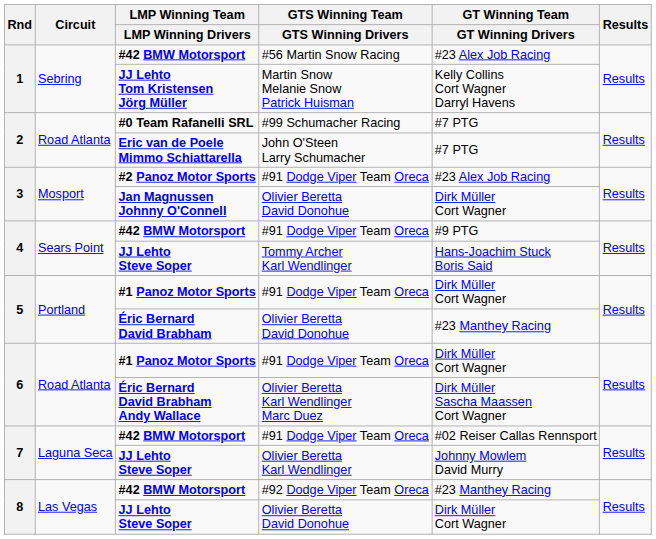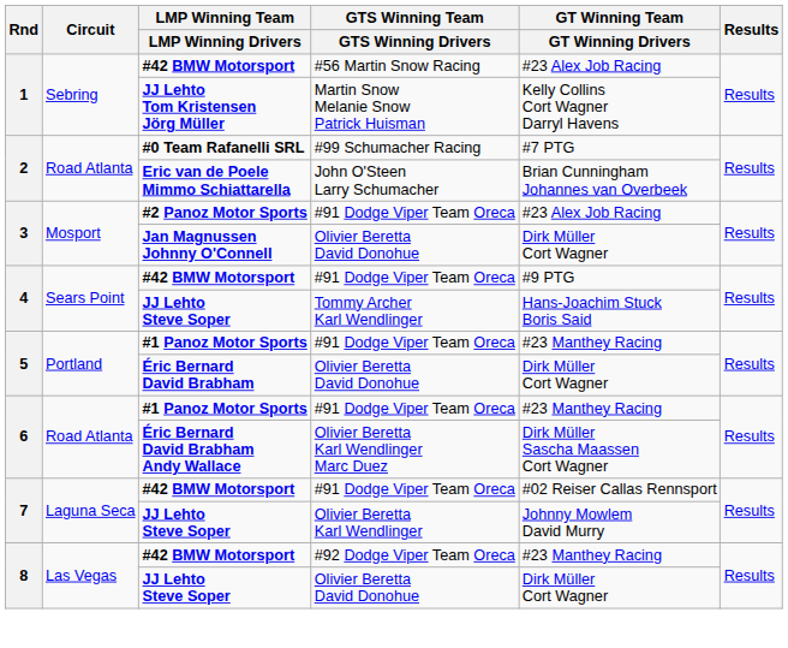Eric van de Poele Mimmo Schiattarella | GT Winning Team / GT Winning Drivers: #7 PTG -> Brian Cunningham Johannes van Overbeek
5 / #1 Panoz Motor Sports | GT Winning Team / GT Winning Drivers: Dirk Müller Cort Wagner -> #23 Manthey Racing
Éric Bernard David Brabham | GT Winning Team / GT Winning Drivers: #23 Manthey Racing -> Dirk Müller Cort Wagner
6 / #1 Panoz Motor Sports | GT Winning Team / GT Winning Drivers: Dirk Müller Cort Wagner -> #23 Manthey Racing
